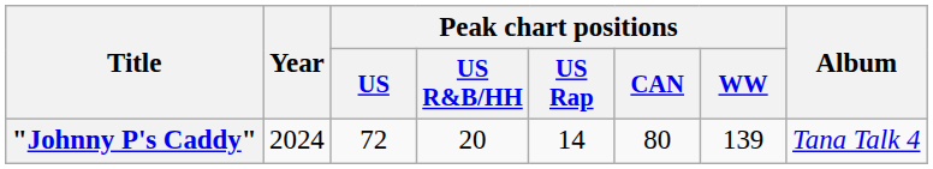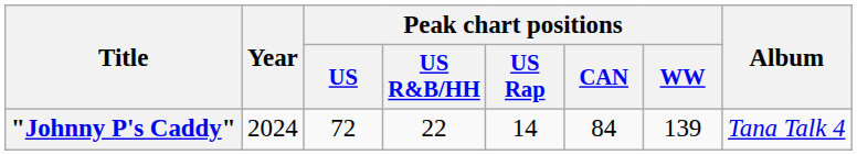"Johnny P's Caddy" | Peak chart positions / US R&B/HH: 20 -> 22
"Johnny P's Caddy" | Peak chart positions / CAN: 80 -> 84
